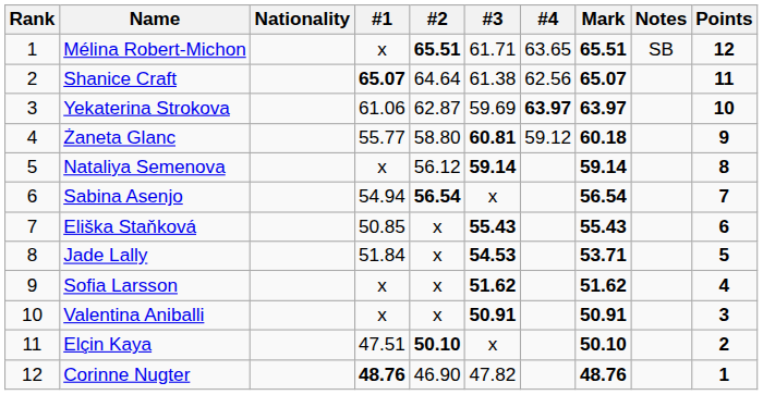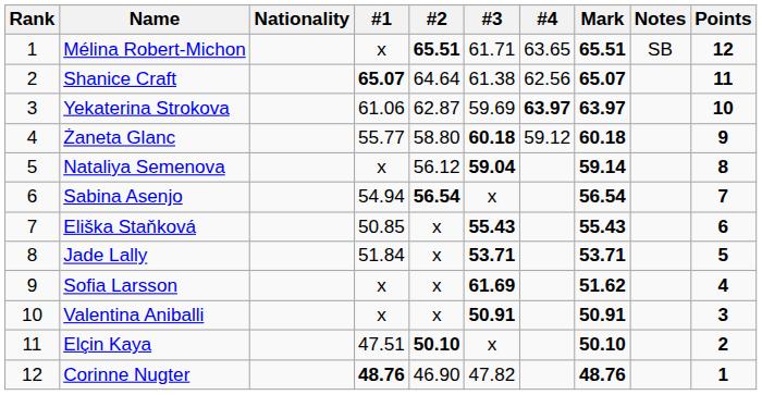Żaneta Glanc | #3: 60.81 -> 60.18
Nataliya Semenova | #3: 59.14 -> 59.04
Jade Lally | #3: 54.53 -> 53.71
Sofia Larsson | #3: 51.62 -> 61.69
